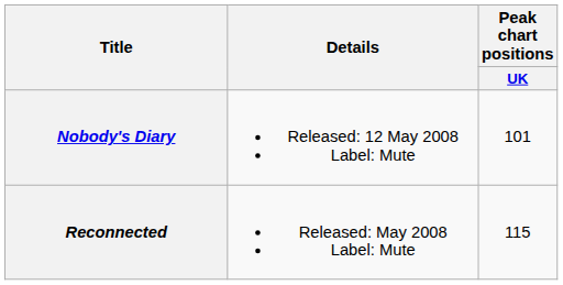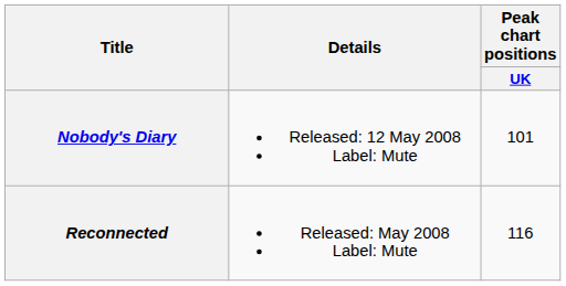Reconnected | Peak chart positions / UK: 115 -> 116
